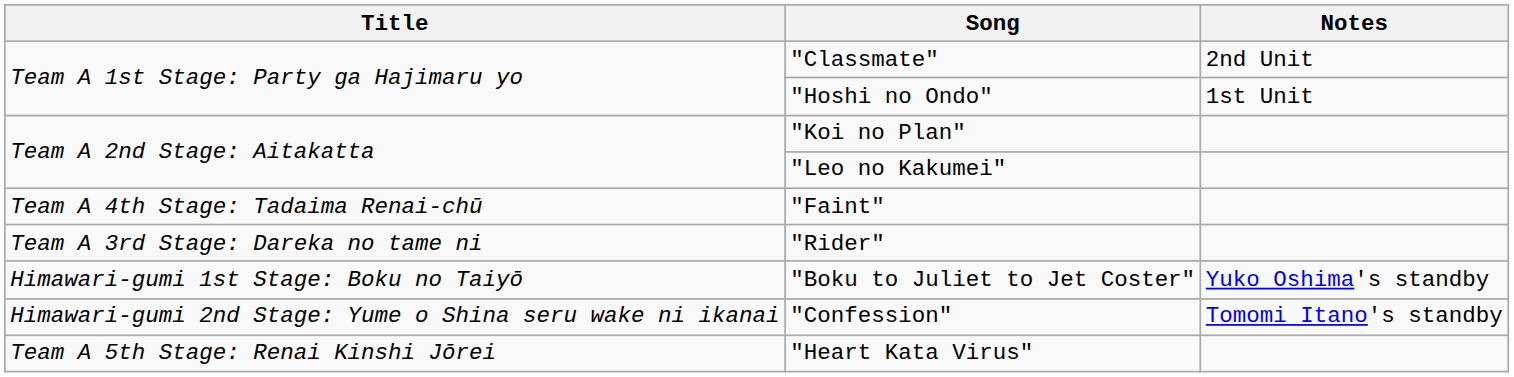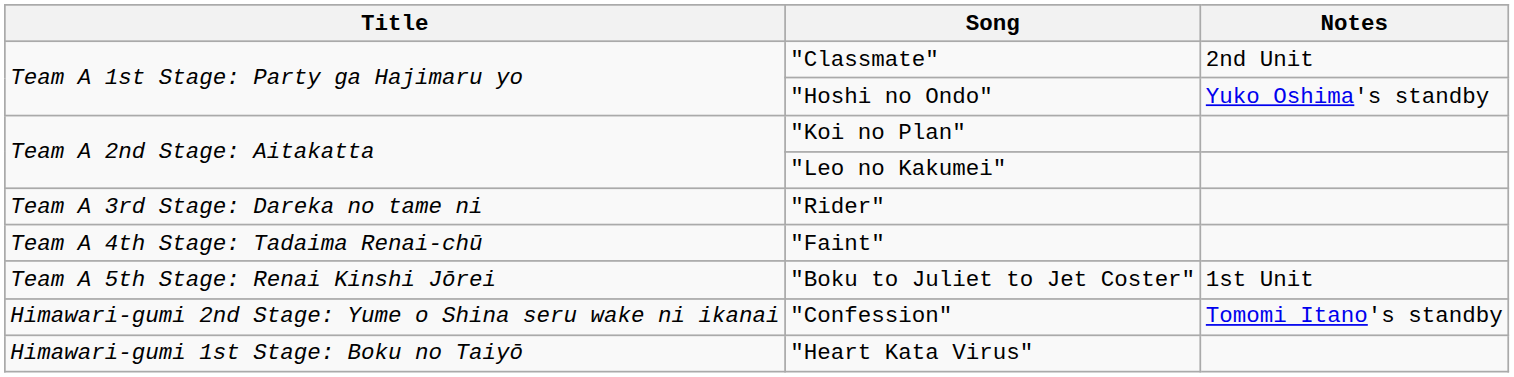"Hoshi no Ondo" | Notes: 1st Unit -> Yuko Oshima's standby
rows swapped: "Rider" <-> "Faint"
"Boku to Juliet to Jet Coster" | Title: Himawari-gumi 1st Stage: Boku no Taiyō -> Team A 5th Stage: Renai Kinshi Jōrei
"Boku to Juliet to Jet Coster" | Notes: Yuko Oshima's standby -> 1st Unit
"Heart Kata Virus" | Title: Team A 5th Stage: Renai Kinshi Jōrei -> Himawari-gumi 1st Stage: Boku no Taiyō
